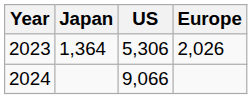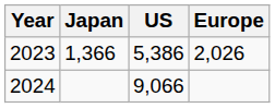2023 | Japan: 1,364 -> 1,366
2023 | US: 5,306 -> 5,386
